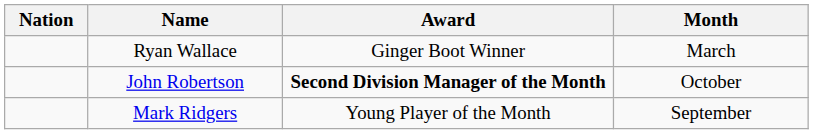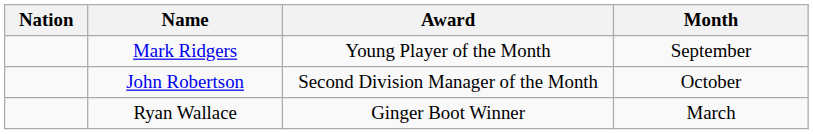rows swapped: Mark Ridgers <-> Ryan Wallace
John Robertson | Award: bold -> normal
